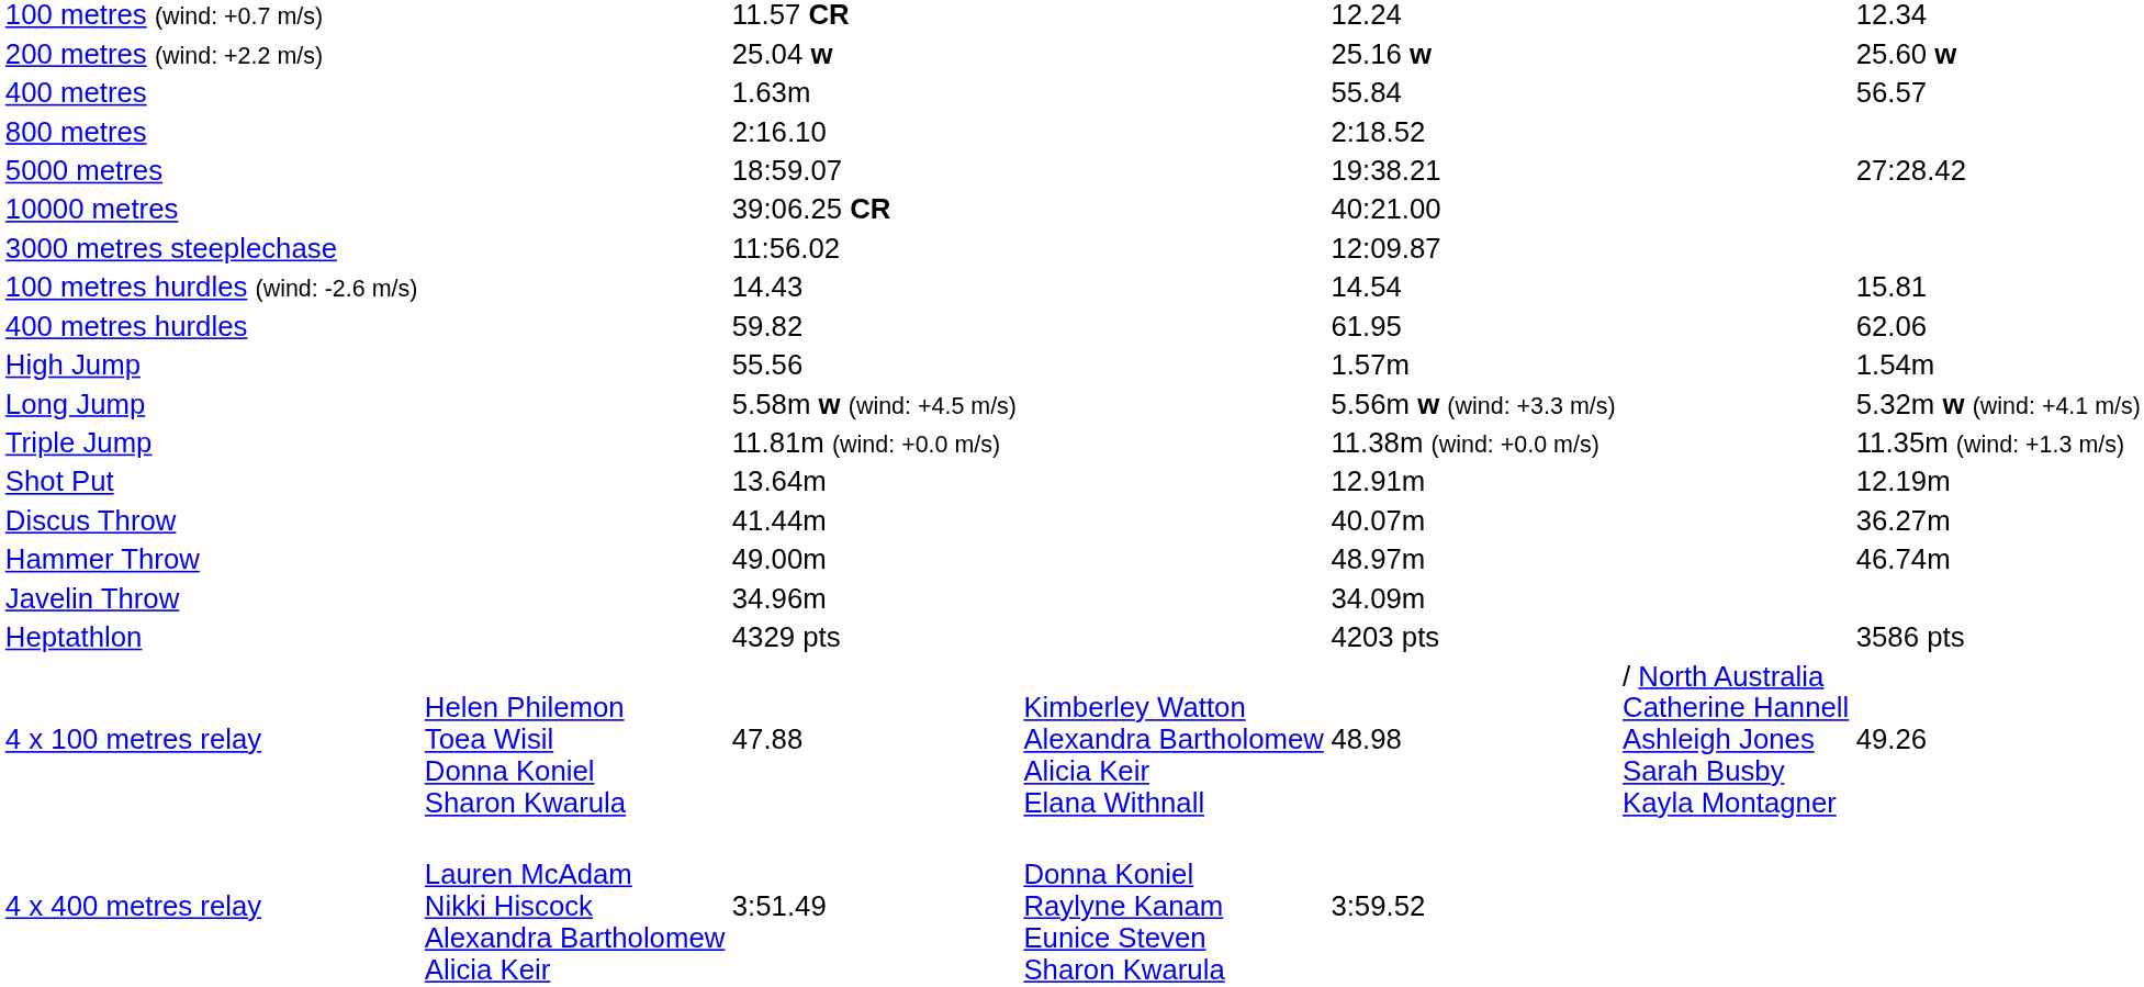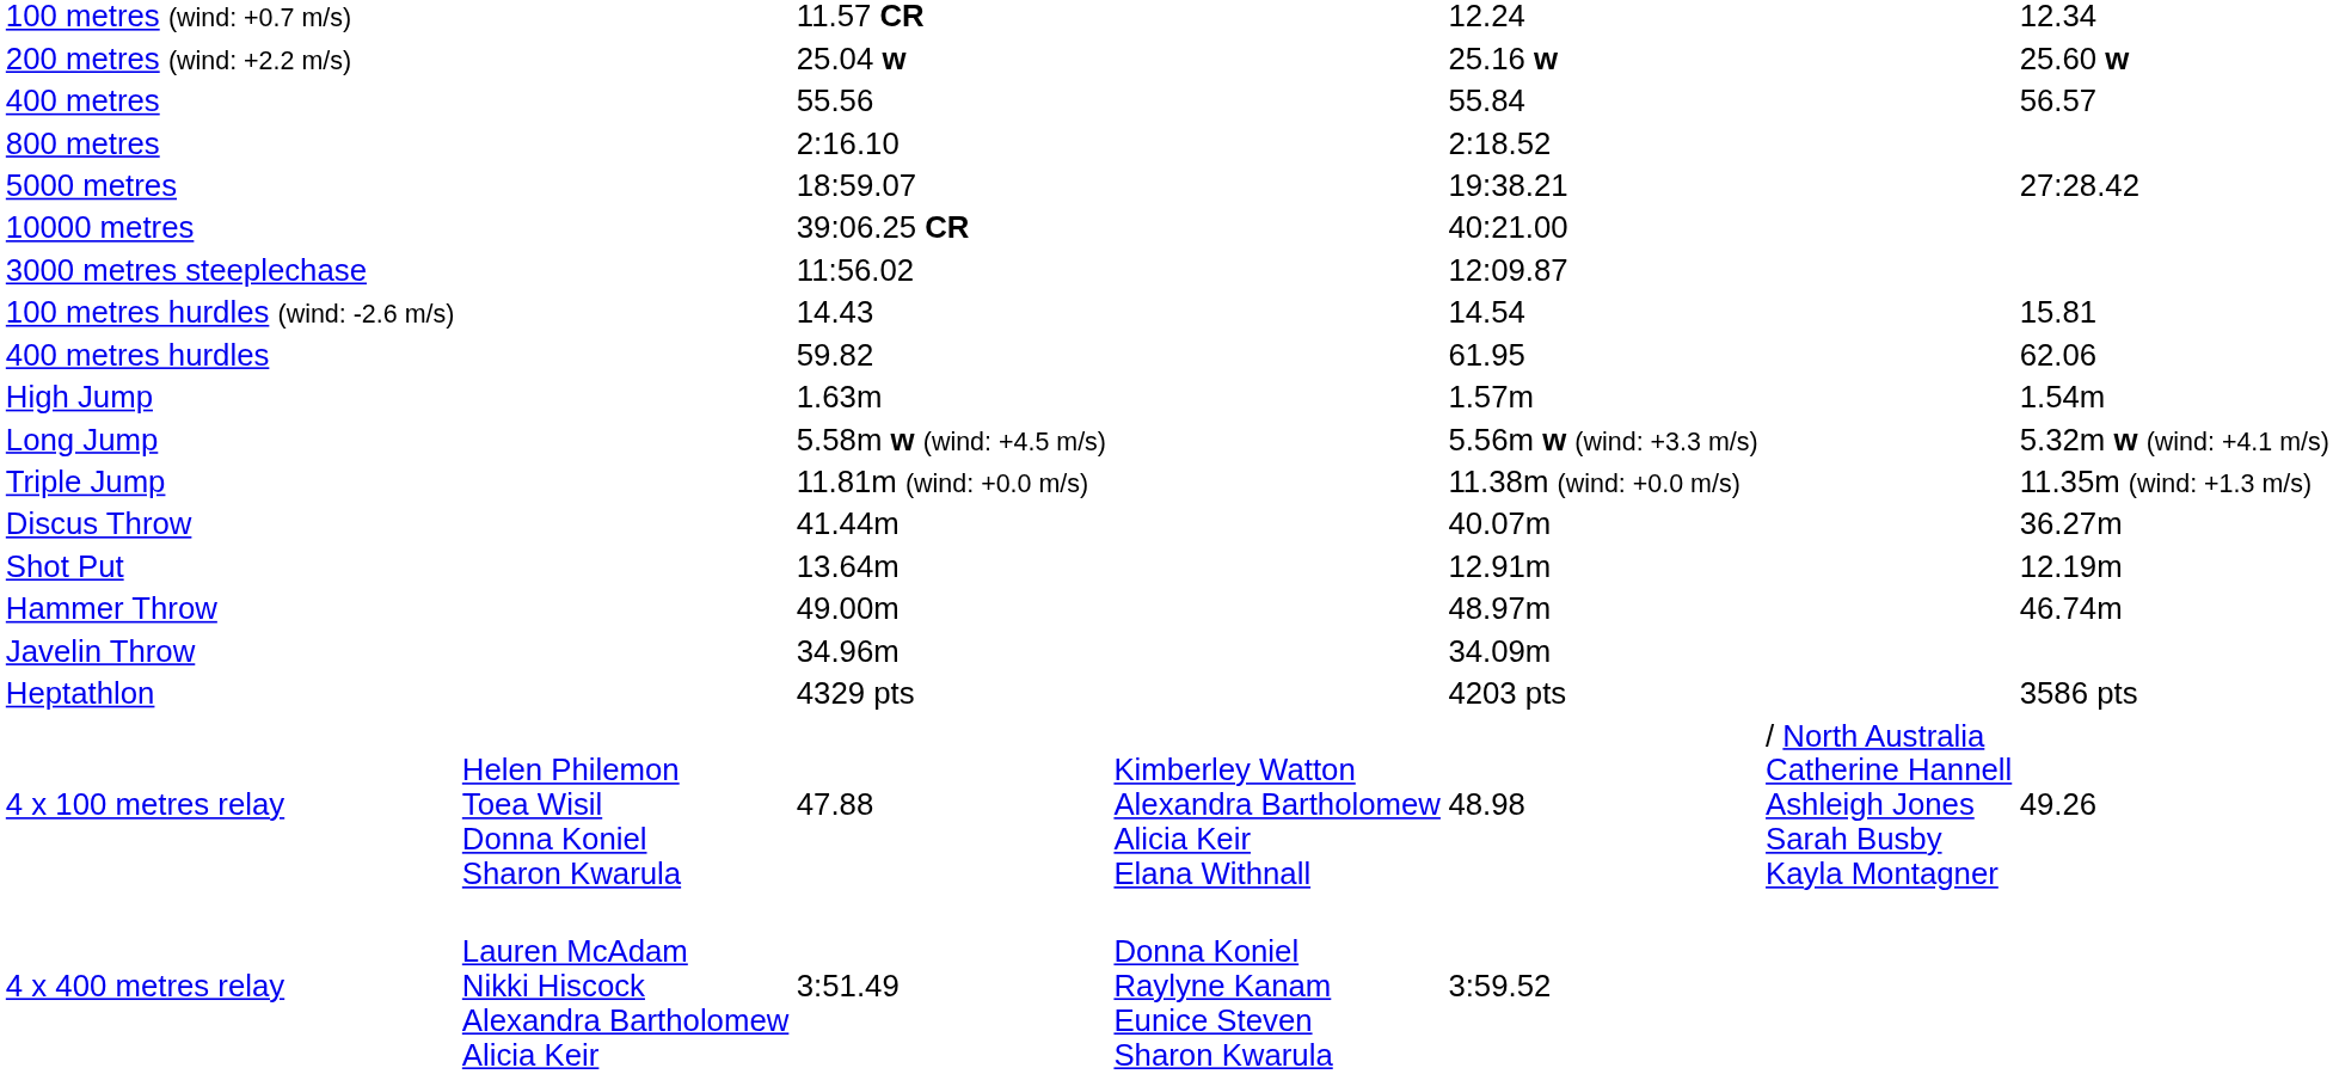400 metres | column 3: 1.63m -> 55.56
High Jump | column 3: 55.56 -> 1.63m
rows swapped: Shot Put <-> Discus Throw
